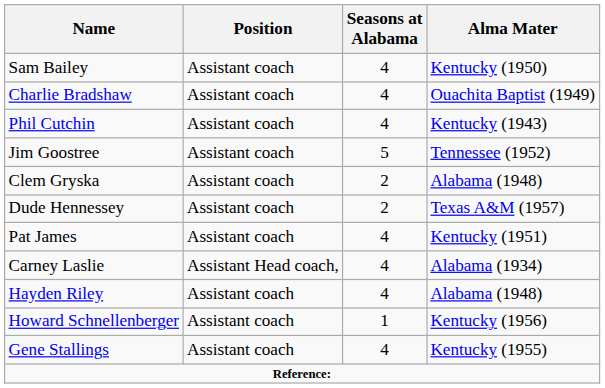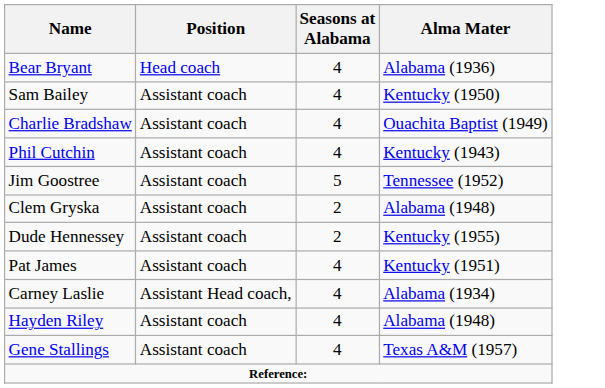+ row: Bear Bryant | Head coach | 4 | Alabama (1936)
Dude Hennessey | Alma Mater: Texas A&M (1957) -> Kentucky (1955)
- row: Howard Schnellenberger | Assistant coach | 1 | Kentucky (1956)
Gene Stallings | Alma Mater: Kentucky (1955) -> Texas A&M (1957)
